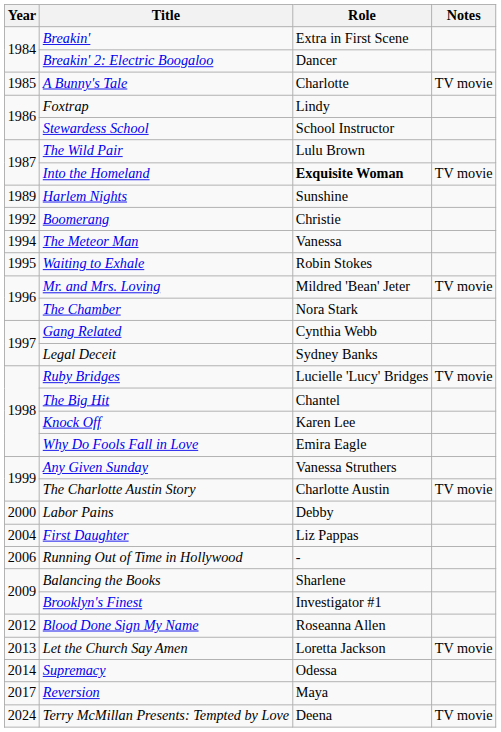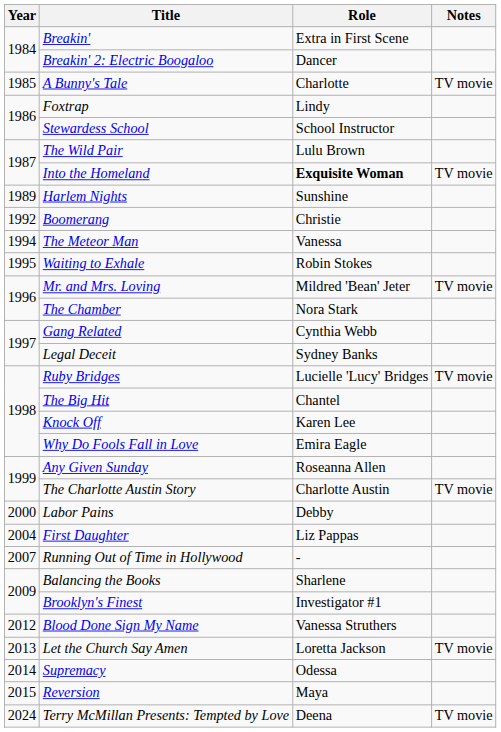Any Given Sunday | Role: Vanessa Struthers -> Roseanna Allen
Running Out of Time in Hollywood | Year: 2006 -> 2007
Blood Done Sign My Name | Role: Roseanna Allen -> Vanessa Struthers
Reversion | Year: 2017 -> 2015
